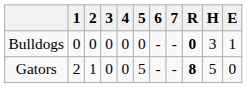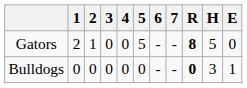rows swapped: Gators <-> Bulldogs
